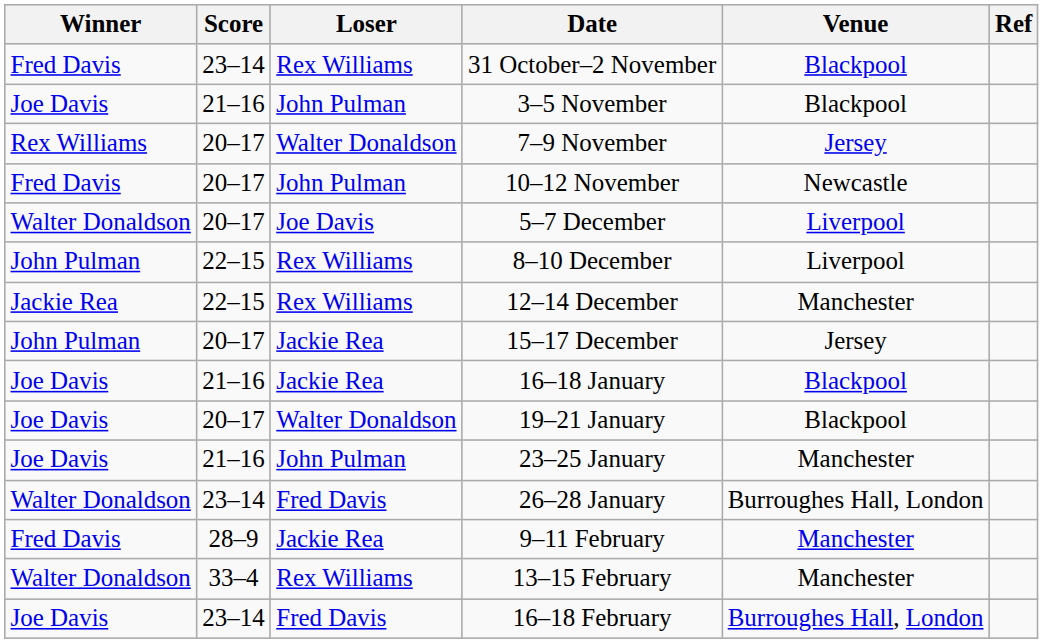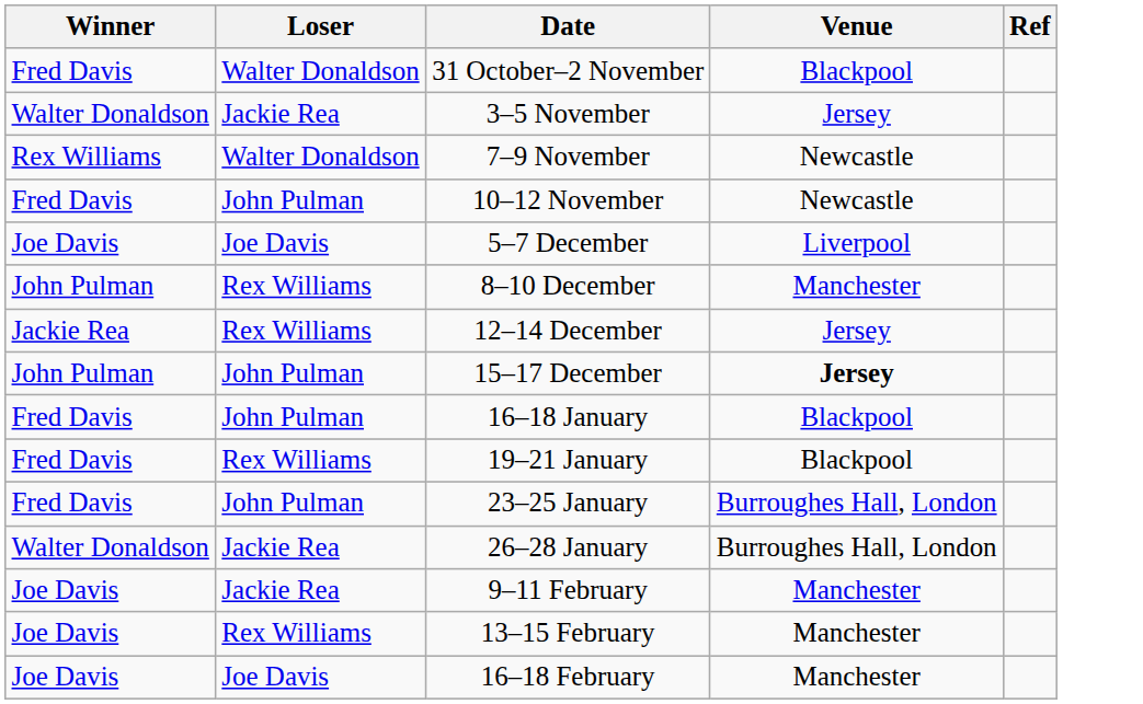- column: Score | 23–14 | 21–16 | 20–17 | 20–17 | 20–17 | 22–15 | 22–15 | 20–17 | 21–16 | 20–17 | 21–16 | 23–14 | 28–9 | 33–4 | 23–14
31 October–2 November | Loser: Rex Williams -> Walter Donaldson
3–5 November | Winner: Joe Davis -> Walter Donaldson
3–5 November | Loser: John Pulman -> Jackie Rea
3–5 November | Venue: Blackpool -> Jersey
7–9 November | Venue: Jersey -> Newcastle
5–7 December | Winner: Walter Donaldson -> Joe Davis
8–10 December | Venue: Liverpool -> Manchester
12–14 December | Venue: Manchester -> Jersey
15–17 December | Loser: Jackie Rea -> John Pulman
15–17 December | Venue: normal -> bold
16–18 January | Winner: Joe Davis -> Fred Davis
16–18 January | Loser: Jackie Rea -> John Pulman
19–21 January | Winner: Joe Davis -> Fred Davis
19–21 January | Loser: Walter Donaldson -> Rex Williams
23–25 January | Winner: Joe Davis -> Fred Davis
23–25 January | Venue: Manchester -> Burroughes Hall, London
26–28 January | Loser: Fred Davis -> Jackie Rea
9–11 February | Winner: Fred Davis -> Joe Davis
13–15 February | Winner: Walter Donaldson -> Joe Davis
16–18 February | Loser: Fred Davis -> Joe Davis
16–18 February | Venue: Burroughes Hall, London -> Manchester
